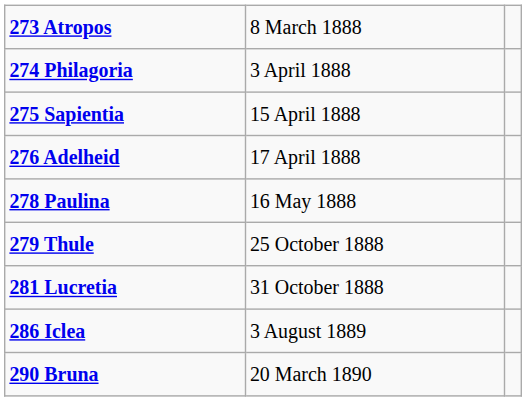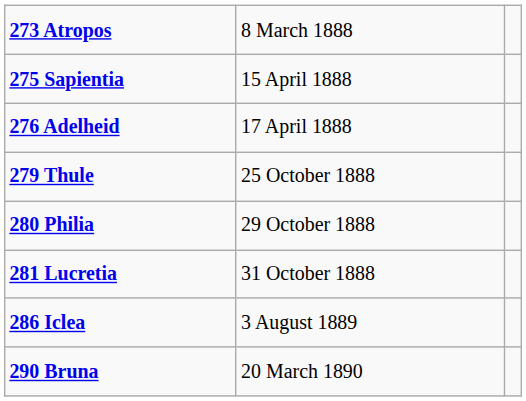- row: 274 Philagoria | 3 April 1888
- row: 278 Paulina | 16 May 1888
+ row: 280 Philia | 29 October 1888
